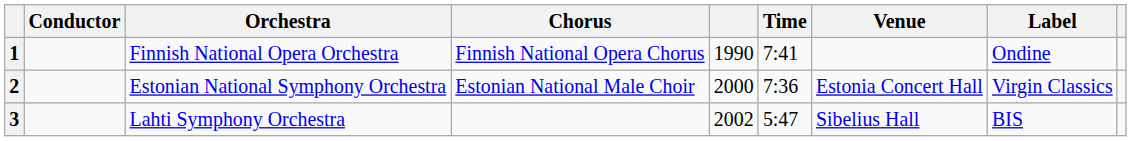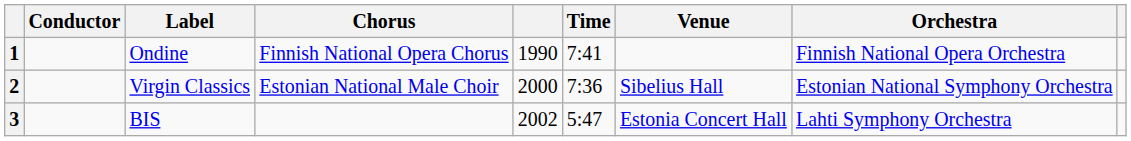columns swapped: Orchestra <-> Label
2 | Venue: Estonia Concert Hall -> Sibelius Hall
3 | Venue: Sibelius Hall -> Estonia Concert Hall
